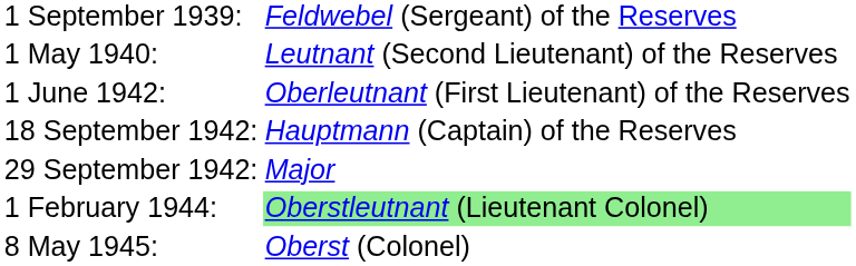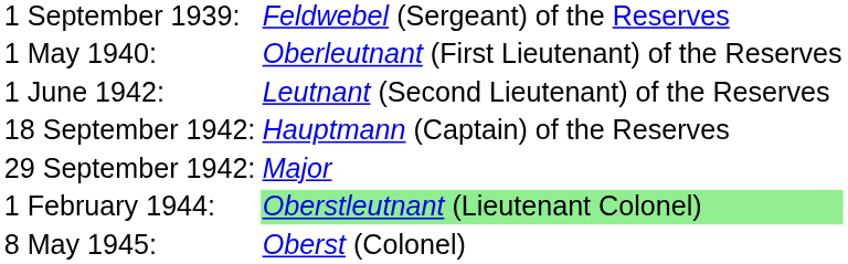1 May 1940: | column 2: Leutnant (Second Lieutenant) of the Reserves -> Oberleutnant (First Lieutenant) of the Reserves
1 June 1942: | column 2: Oberleutnant (First Lieutenant) of the Reserves -> Leutnant (Second Lieutenant) of the Reserves
